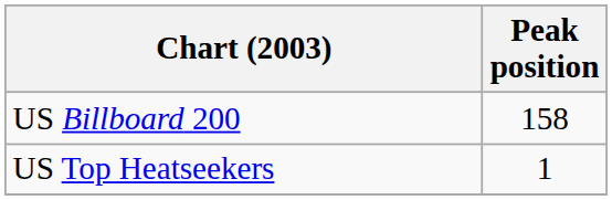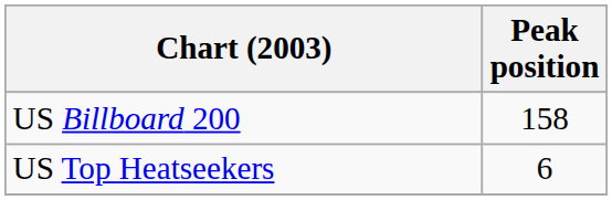US Top Heatseekers | Peak position: 1 -> 6
